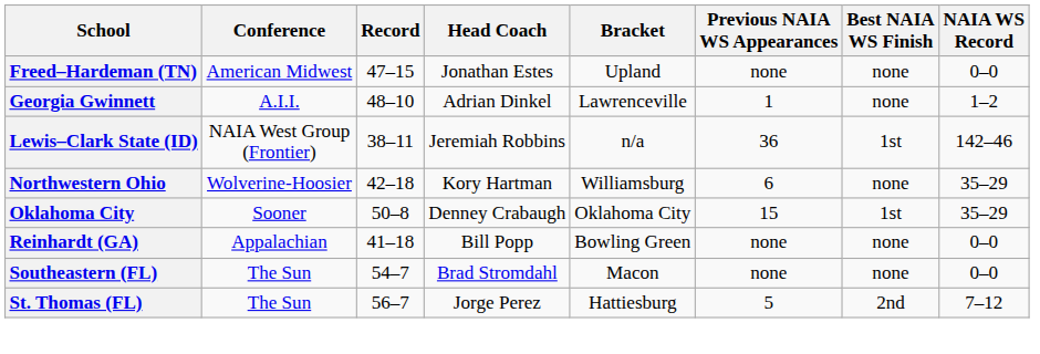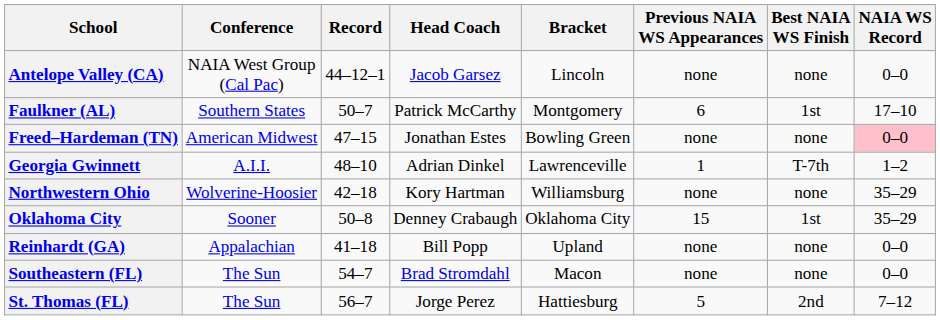+ row: Antelope Valley (CA) | NAIA West Group (Cal Pac) | 44–12–1 | Jacob Garsez | Lincoln | none | none | 0–0
+ row: Faulkner (AL) | Southern States | 50–7 | Patrick McCarthy | Montgomery | 6 | 1st | 17–10
Freed–Hardeman (TN) | Bracket: Upland -> Bowling Green
Freed–Hardeman (TN) | NAIA WS Record: no background -> pink background
Georgia Gwinnett | Best NAIA WS Finish: none -> T-7th
- row: Lewis–Clark State (ID) | NAIA West Group (Frontier) | 38–11 | Jeremiah Robbins | n/a | 36 | 1st | 142–46
Northwestern Ohio | Previous NAIA WS Appearances: 6 -> none
Reinhardt (GA) | Bracket: Bowling Green -> Upland
